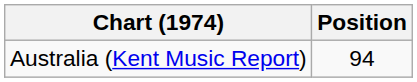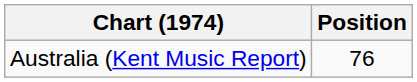Australia (Kent Music Report) | Position: 94 -> 76
